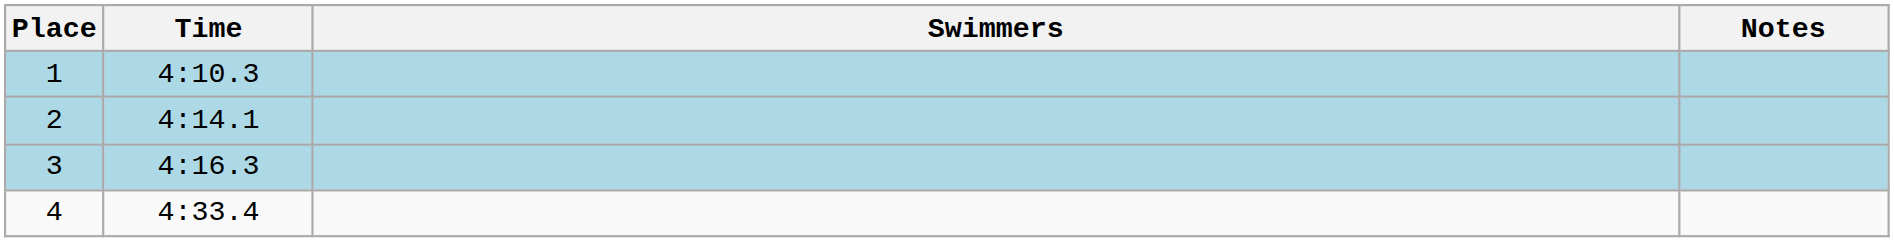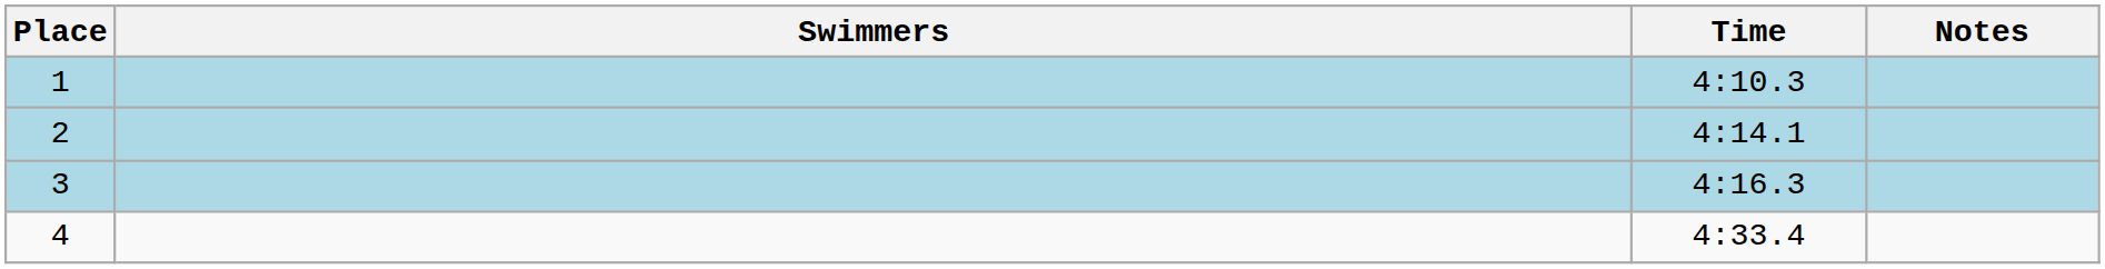columns swapped: Swimmers <-> Time
